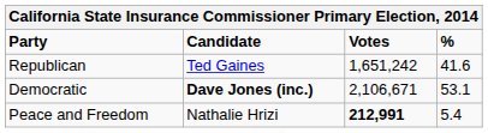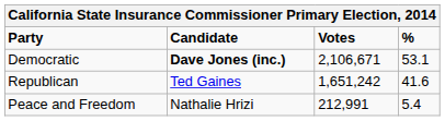rows swapped: Democratic <-> Republican
Peace and Freedom | Votes: bold -> normal
